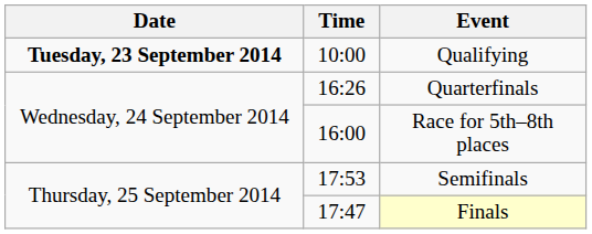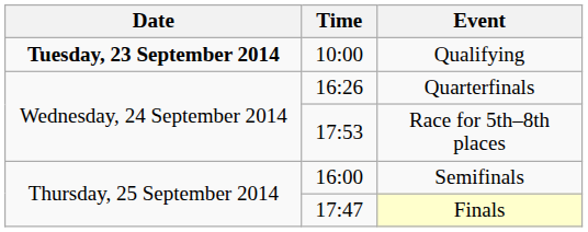Race for 5th–8th places | Time: 16:00 -> 17:53
Semifinals | Time: 17:53 -> 16:00
